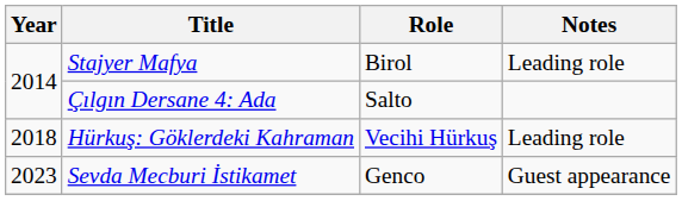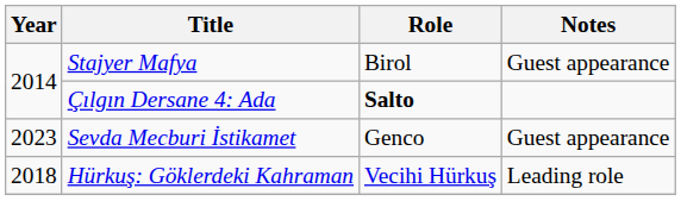Stajyer Mafya | Notes: Leading role -> Guest appearance
Çılgın Dersane 4: Ada | Role: normal -> bold
rows swapped: Hürkuş: Göklerdeki Kahraman <-> Sevda Mecburi İstikamet
